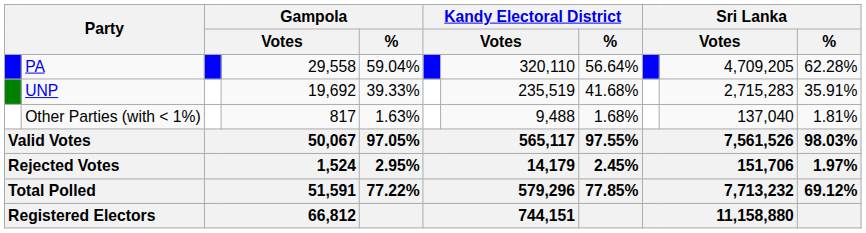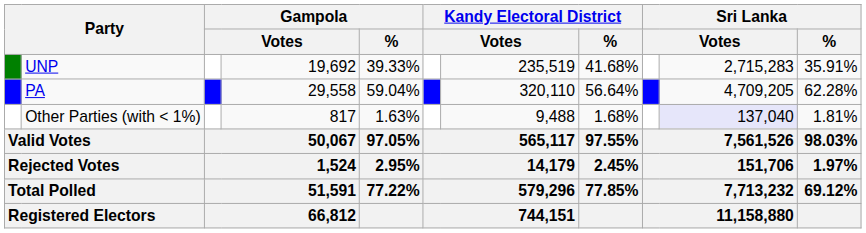rows swapped: PA <-> UNP
Other Parties (with < 1%) | column 10: no background -> lavender background
